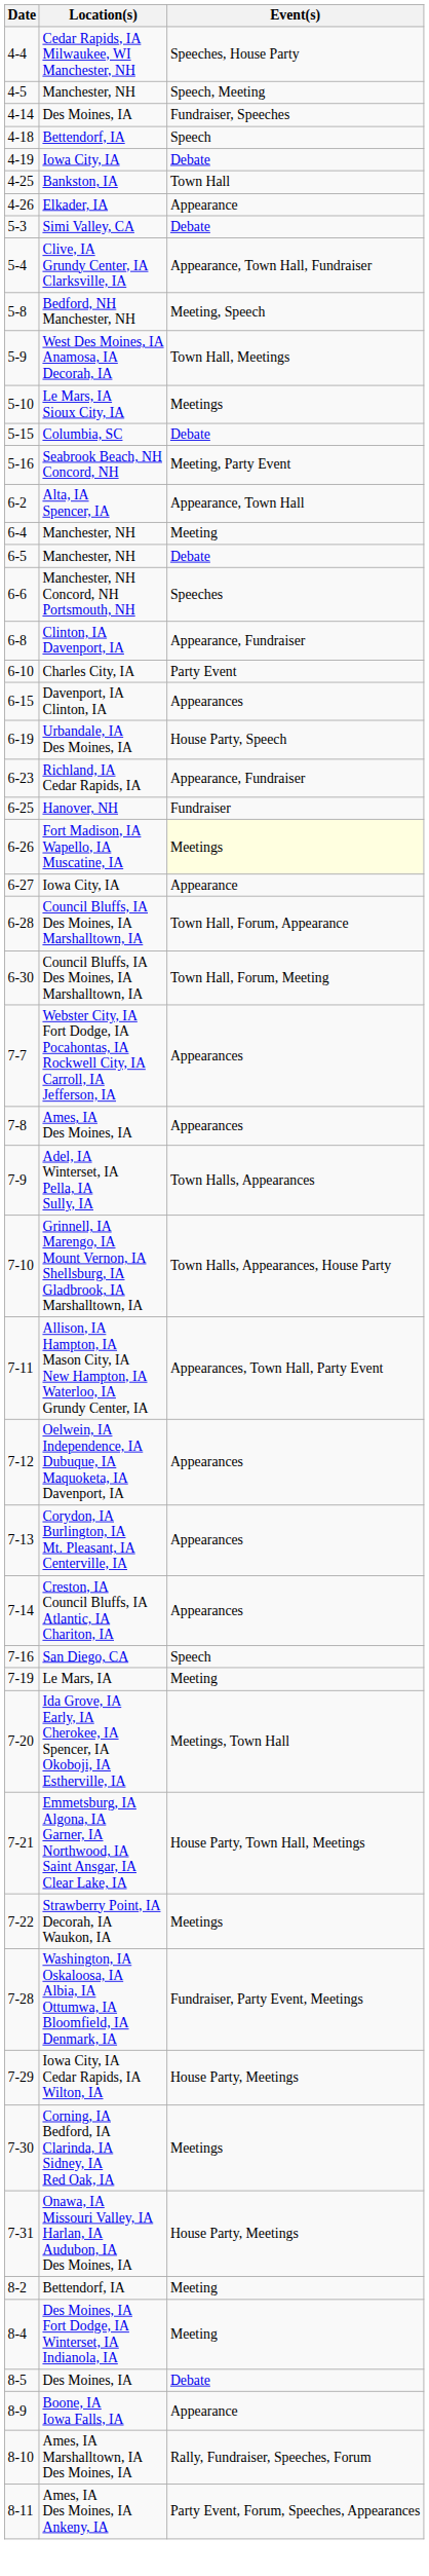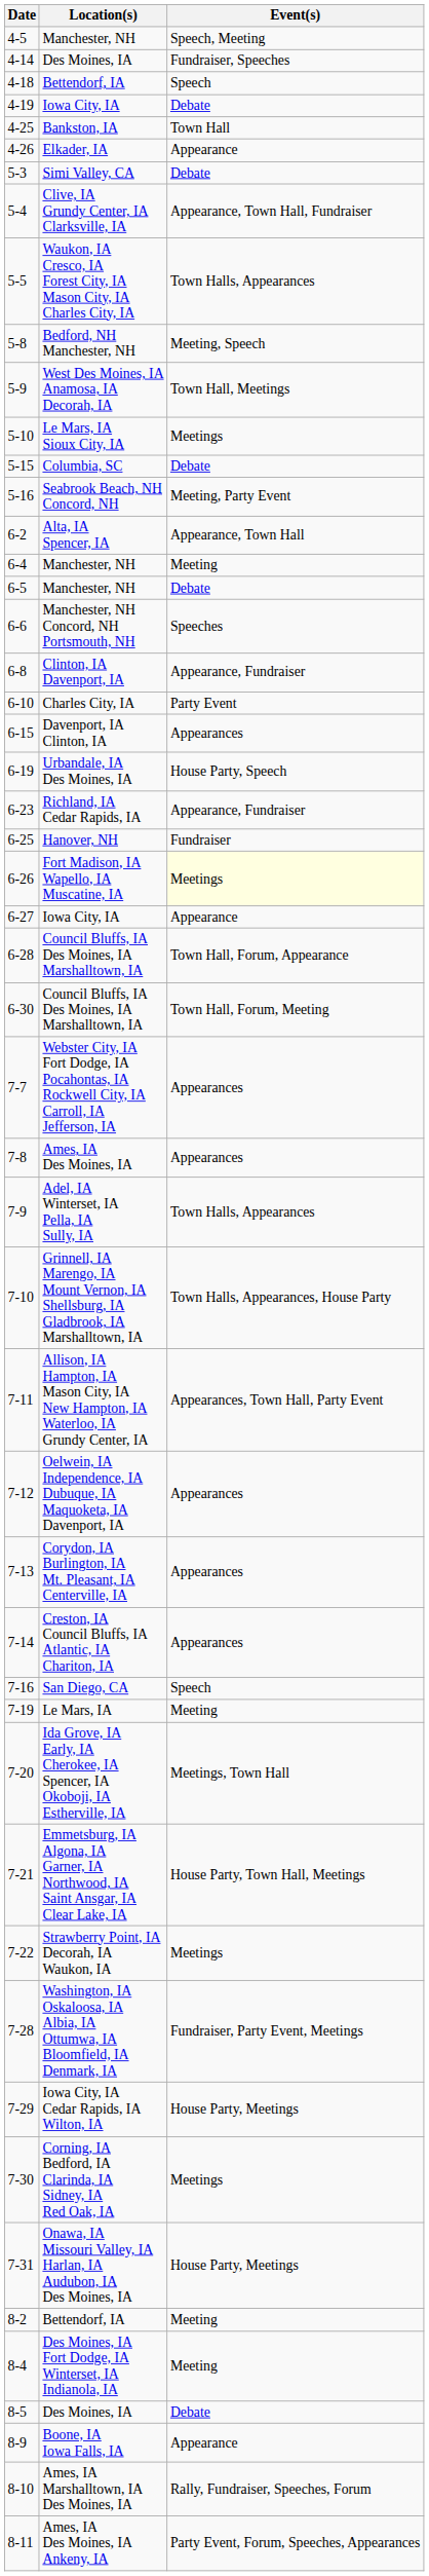- row: 4-4 | Cedar Rapids, IA Milwaukee, WI Manchester, NH | Speeches, House Party
+ row: 5-5 | Waukon, IA Cresco, IA Forest City, IA Mason City, IA Charles City, IA | Town Halls, Appearances
